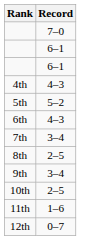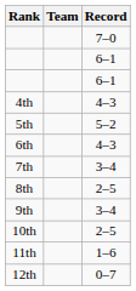+ column: Team
